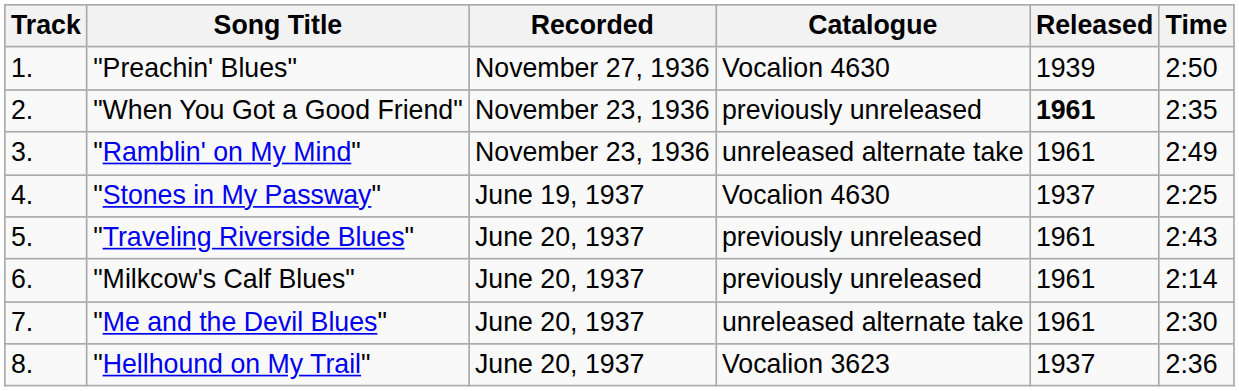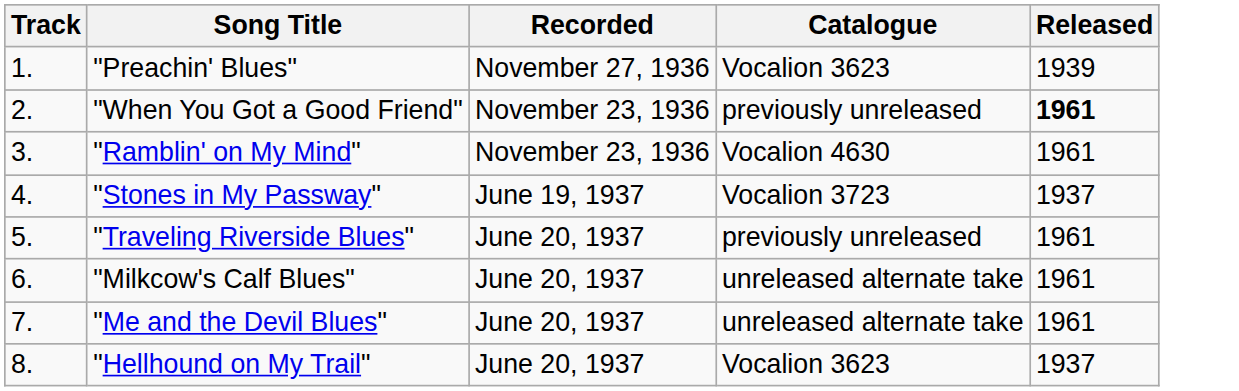- column: Time | 2:50 | 2:35 | 2:49 | 2:25 | 2:43 | 2:14 | 2:30 | 2:36
"Preachin' Blues" | Catalogue: Vocalion 4630 -> Vocalion 3623
"Ramblin' on My Mind" | Catalogue: unreleased alternate take -> Vocalion 4630
"Stones in My Passway" | Catalogue: Vocalion 4630 -> Vocalion 3723
"Milkcow's Calf Blues" | Catalogue: previously unreleased -> unreleased alternate take
